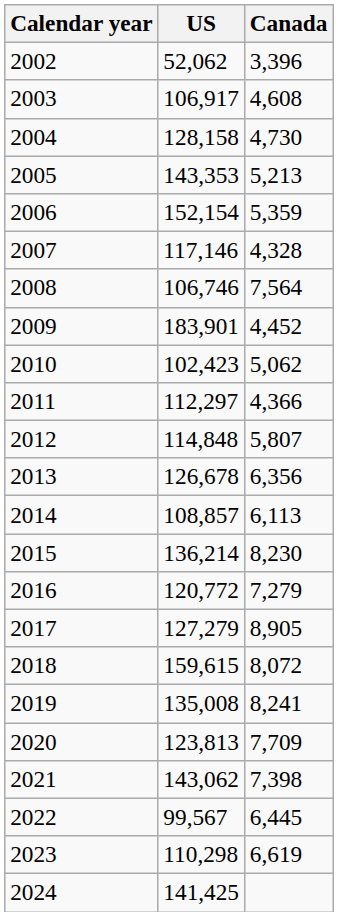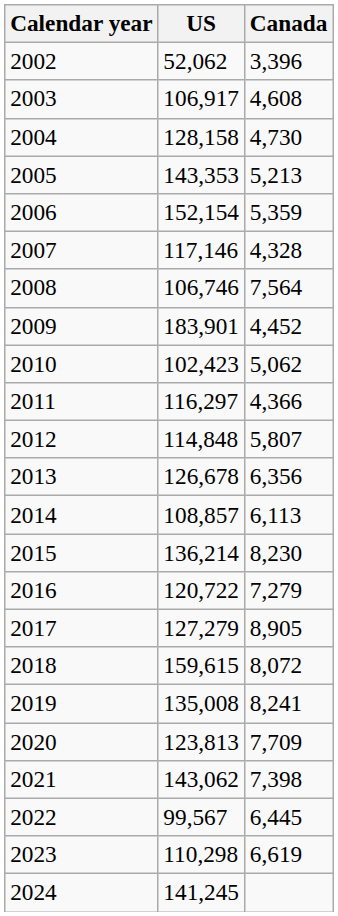2011 | US: 112,297 -> 116,297
2016 | US: 120,772 -> 120,722
2024 | US: 141,425 -> 141,245
